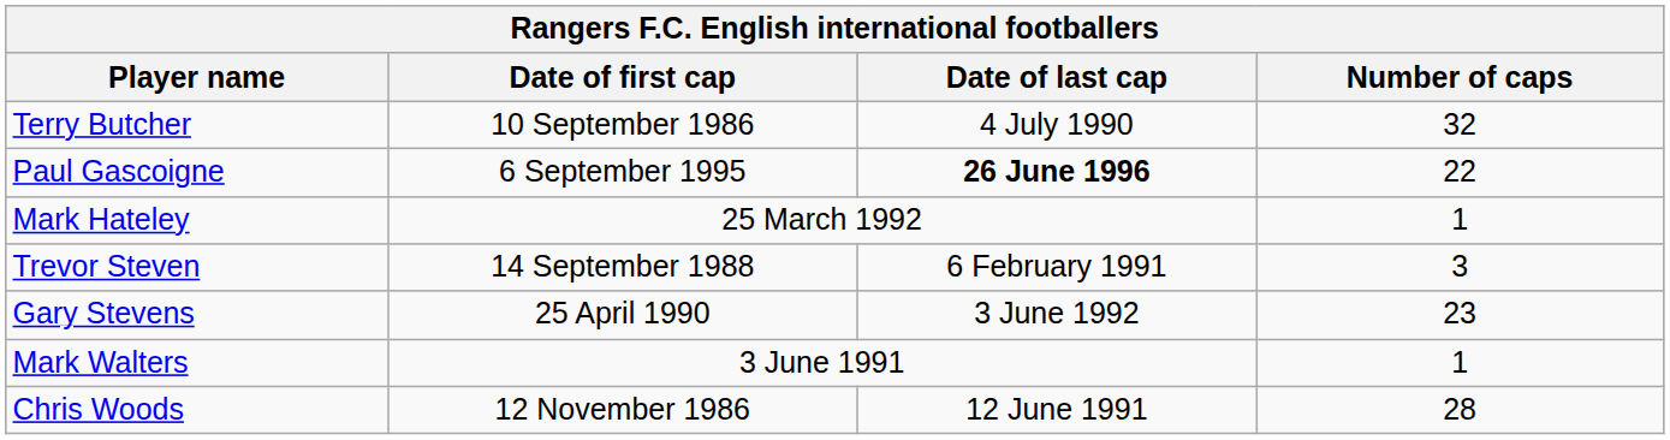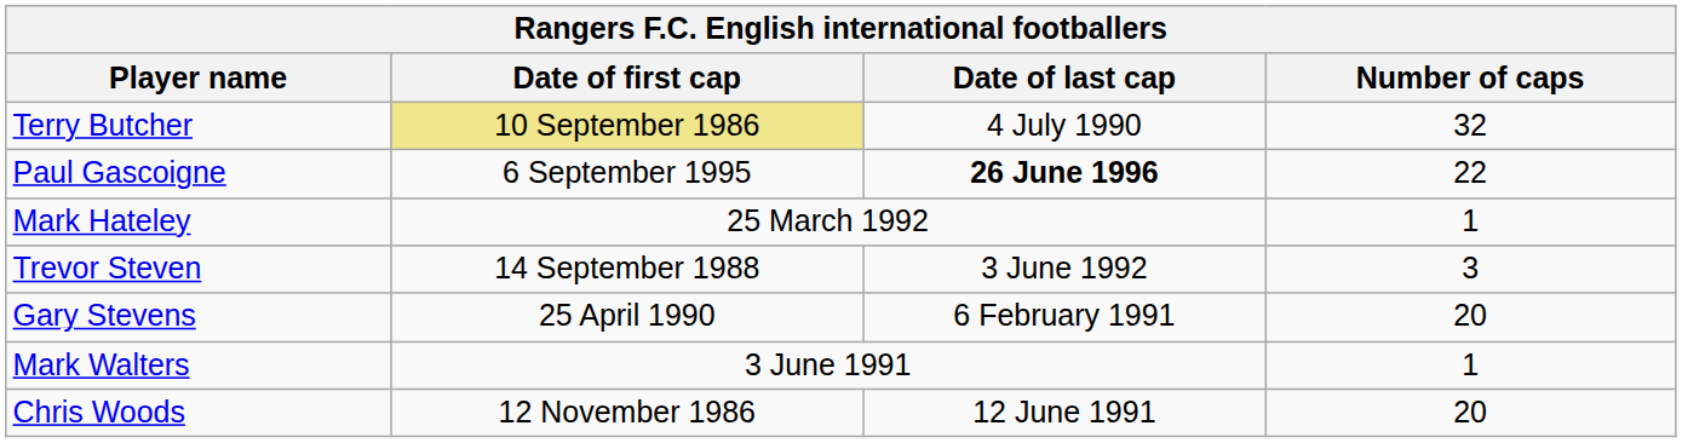Terry Butcher | Date of first cap: no background -> khaki background
Trevor Steven | Date of last cap: 6 February 1991 -> 3 June 1992
Gary Stevens | Date of last cap: 3 June 1992 -> 6 February 1991
Gary Stevens | Number of caps: 23 -> 20
Chris Woods | Number of caps: 28 -> 20
